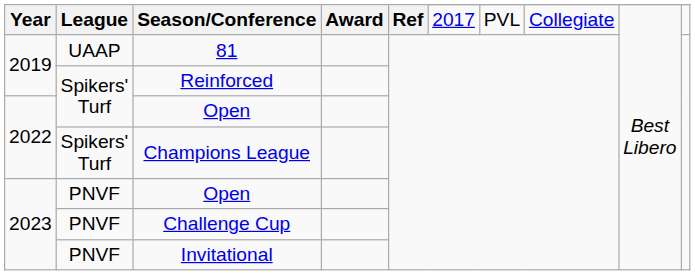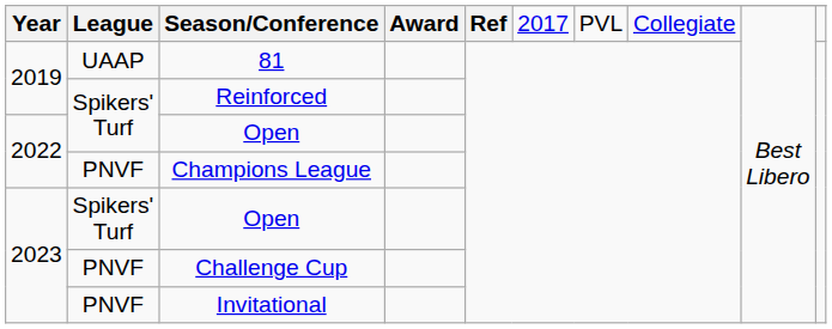Champions League | League: Spikers' Turf -> PNVF
2023 / Open | League: PNVF -> Spikers' Turf
